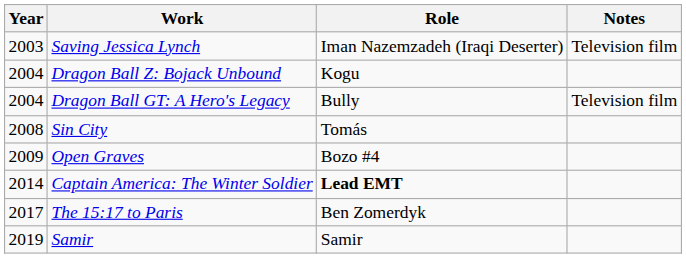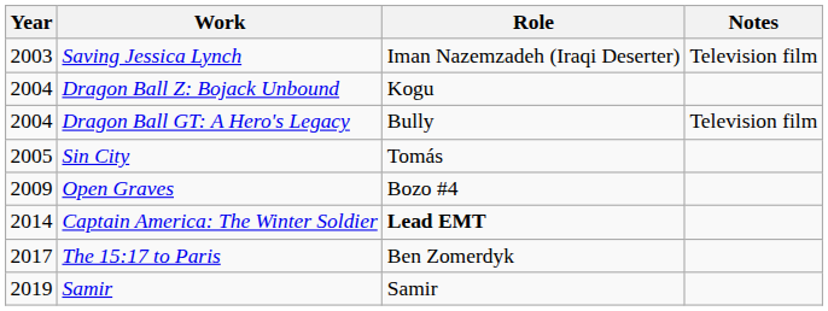Sin City | Year: 2008 -> 2005
